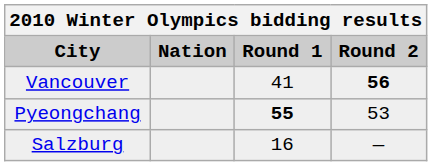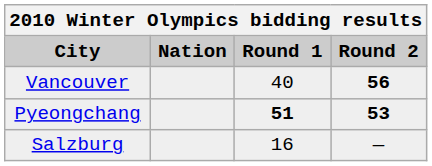Vancouver | Round 1: 41 -> 40
Pyeongchang | Round 1: 55 -> 51
Pyeongchang | Round 2: normal -> bold
